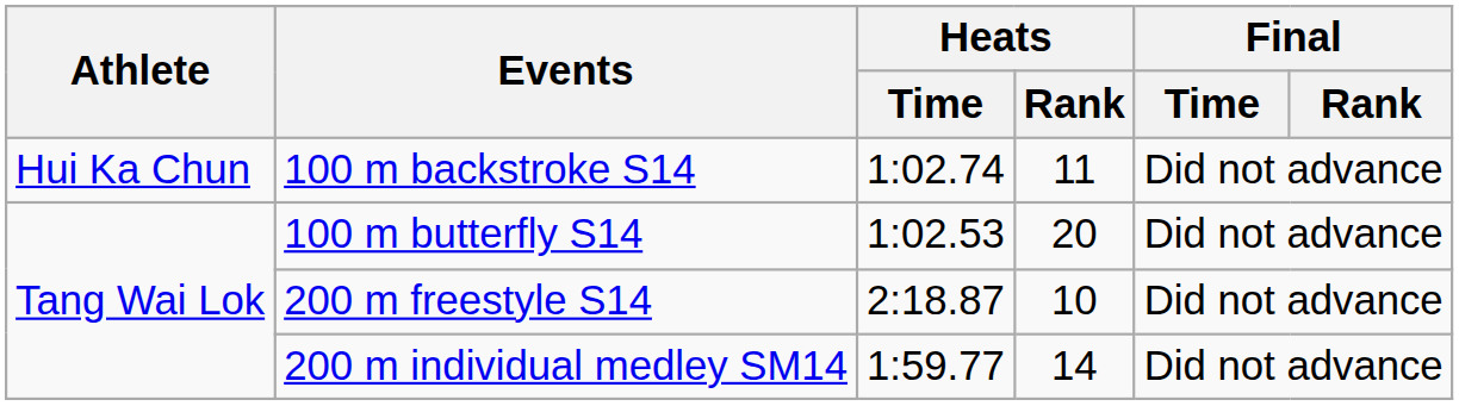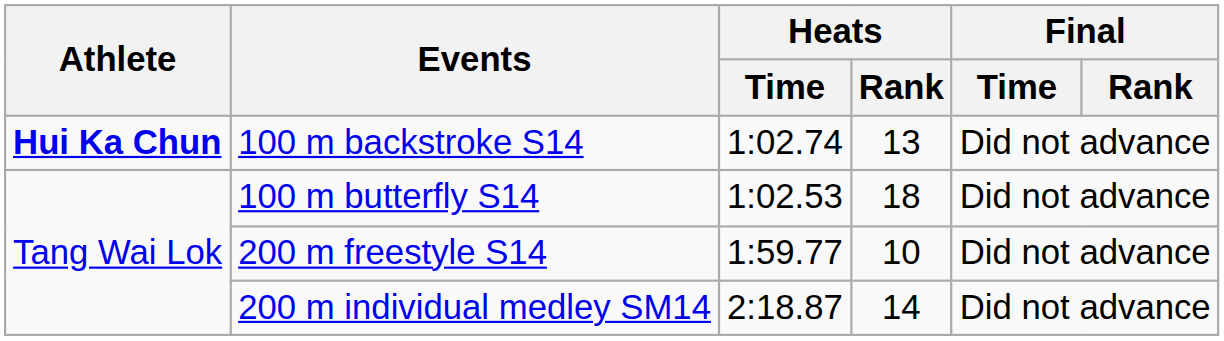100 m backstroke S14 | Athlete: normal -> bold
100 m backstroke S14 | Heats / Rank: 11 -> 13
100 m butterfly S14 | Heats / Rank: 20 -> 18
200 m freestyle S14 | Heats / Time: 2:18.87 -> 1:59.77
200 m individual medley SM14 | Heats / Time: 1:59.77 -> 2:18.87
